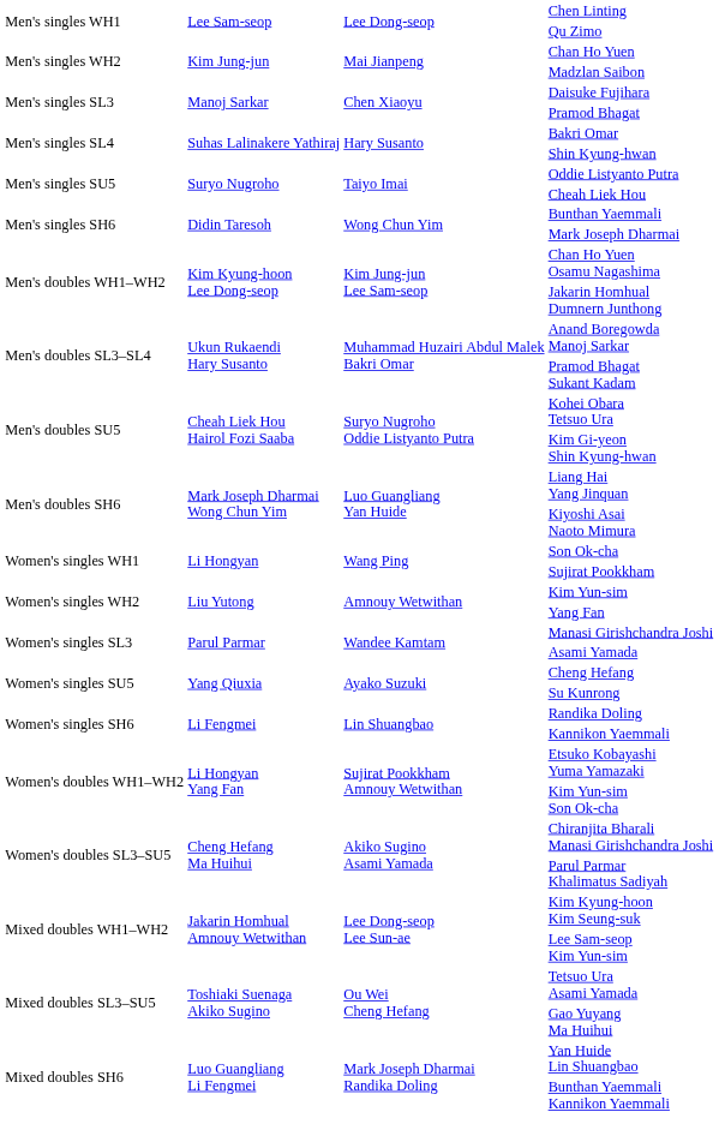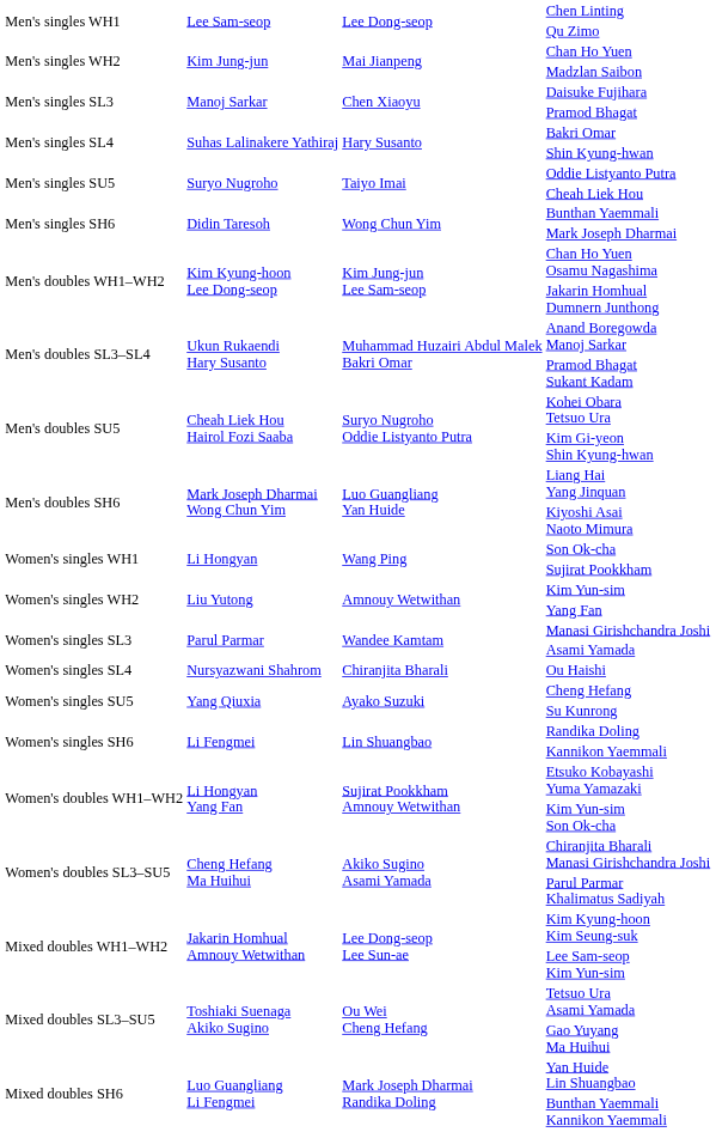+ row: Women's singles SL4 | Nursyazwani Shahrom | Chiranjita Bharali | Ou Haishi
